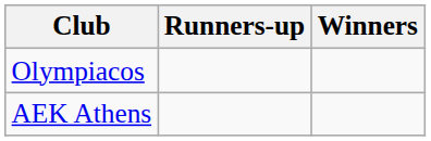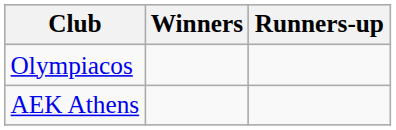columns swapped: Winners <-> Runners-up
